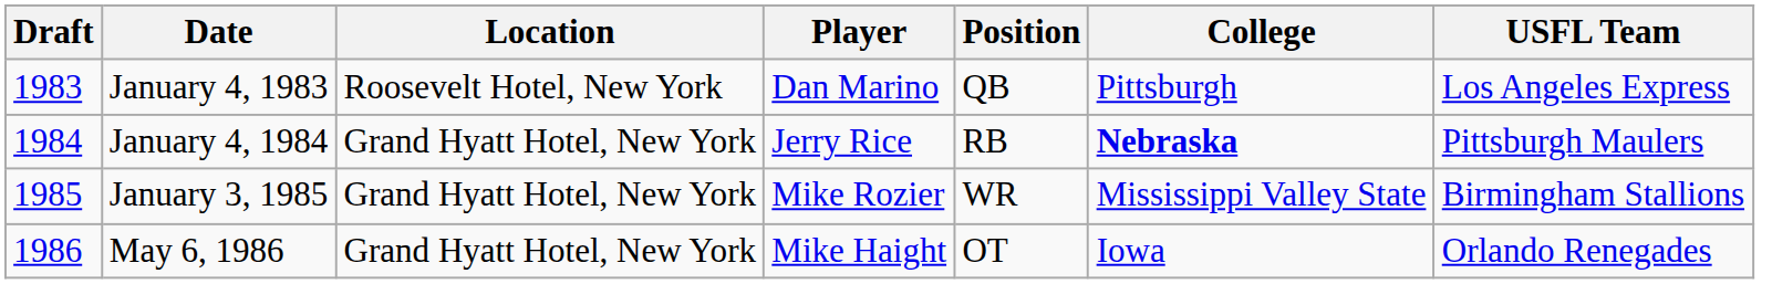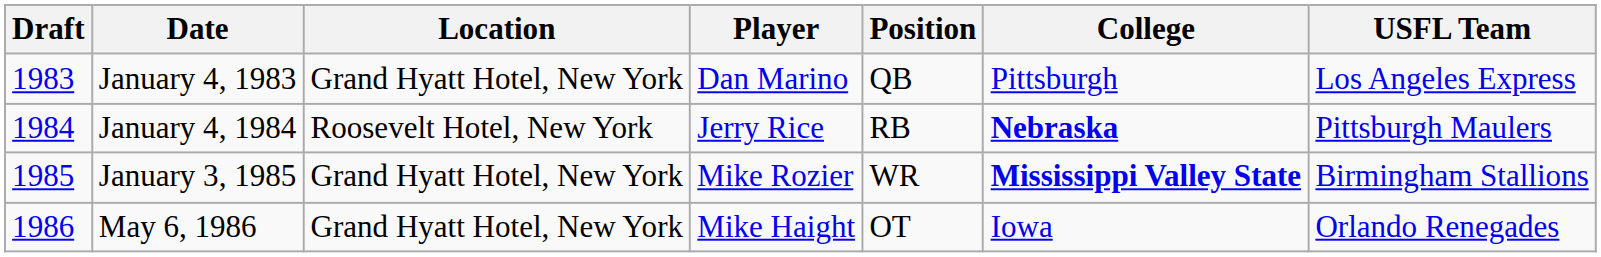January 4, 1983 | Location: Roosevelt Hotel, New York -> Grand Hyatt Hotel, New York
January 4, 1984 | Location: Grand Hyatt Hotel, New York -> Roosevelt Hotel, New York
January 3, 1985 | College: normal -> bold
